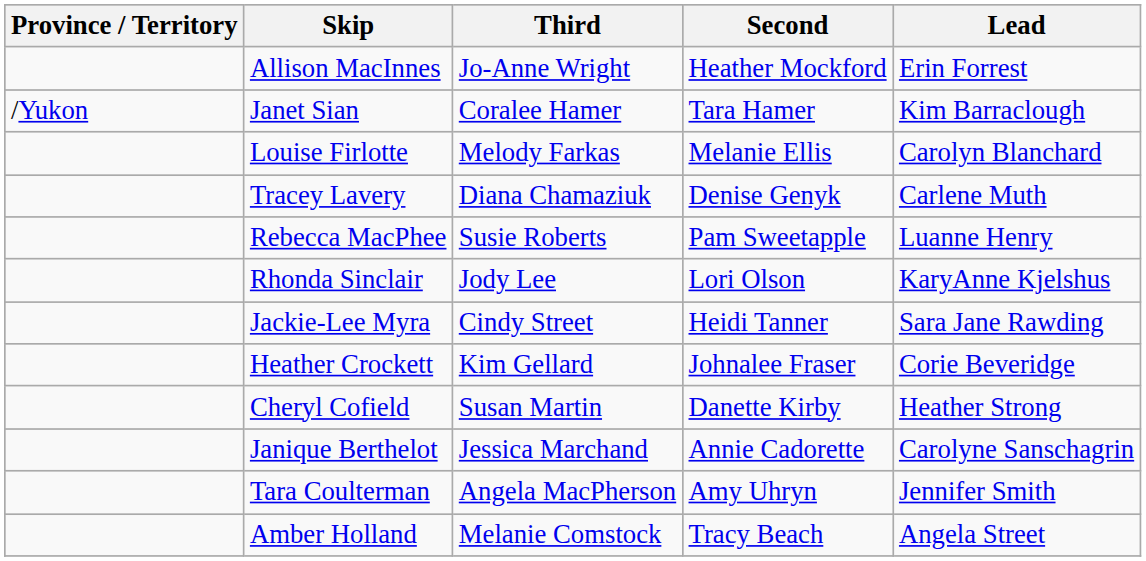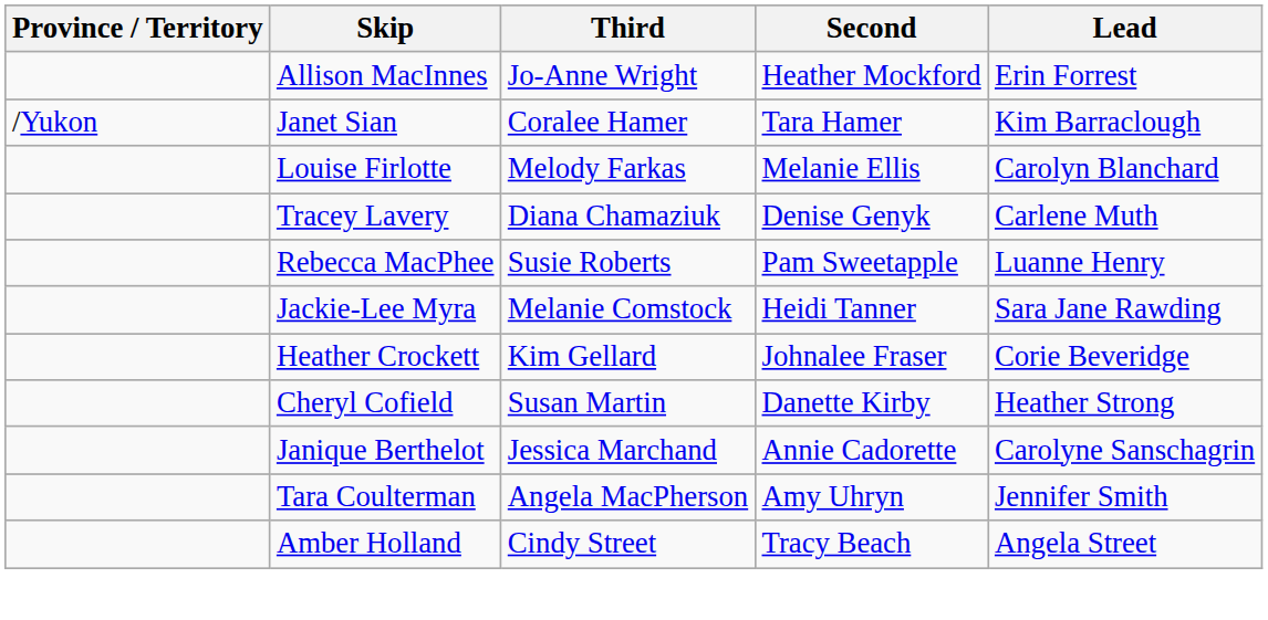- row: Rhonda Sinclair | Jody Lee | Lori Olson | KaryAnne Kjelshus
Jackie-Lee Myra | Third: Cindy Street -> Melanie Comstock
Amber Holland | Third: Melanie Comstock -> Cindy Street
